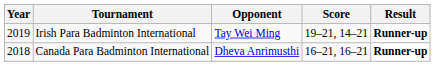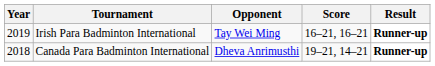Irish Para Badminton International | Score: 19–21, 14–21 -> 16–21, 16–21
Canada Para Badminton International | Score: 16–21, 16–21 -> 19–21, 14–21
